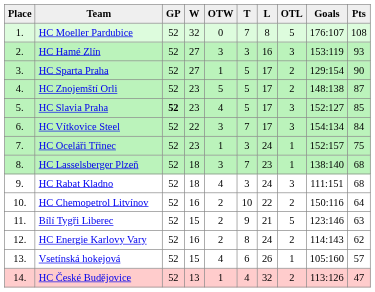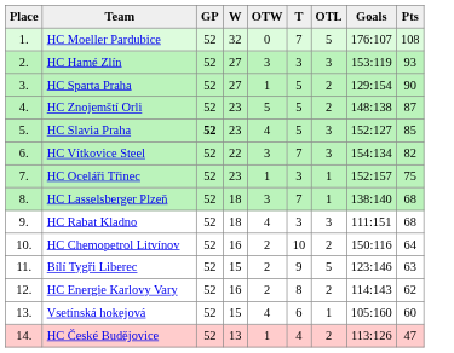- column: L | 8 | 16 | 17 | 17 | 17 | 17 | 24 | 23 | 24 | 22 | 21 | 24 | 26 | 32
HC Vítkovice Steel | Pts: 84 -> 82
Vsetínská hokejová | Pts: 57 -> 60
